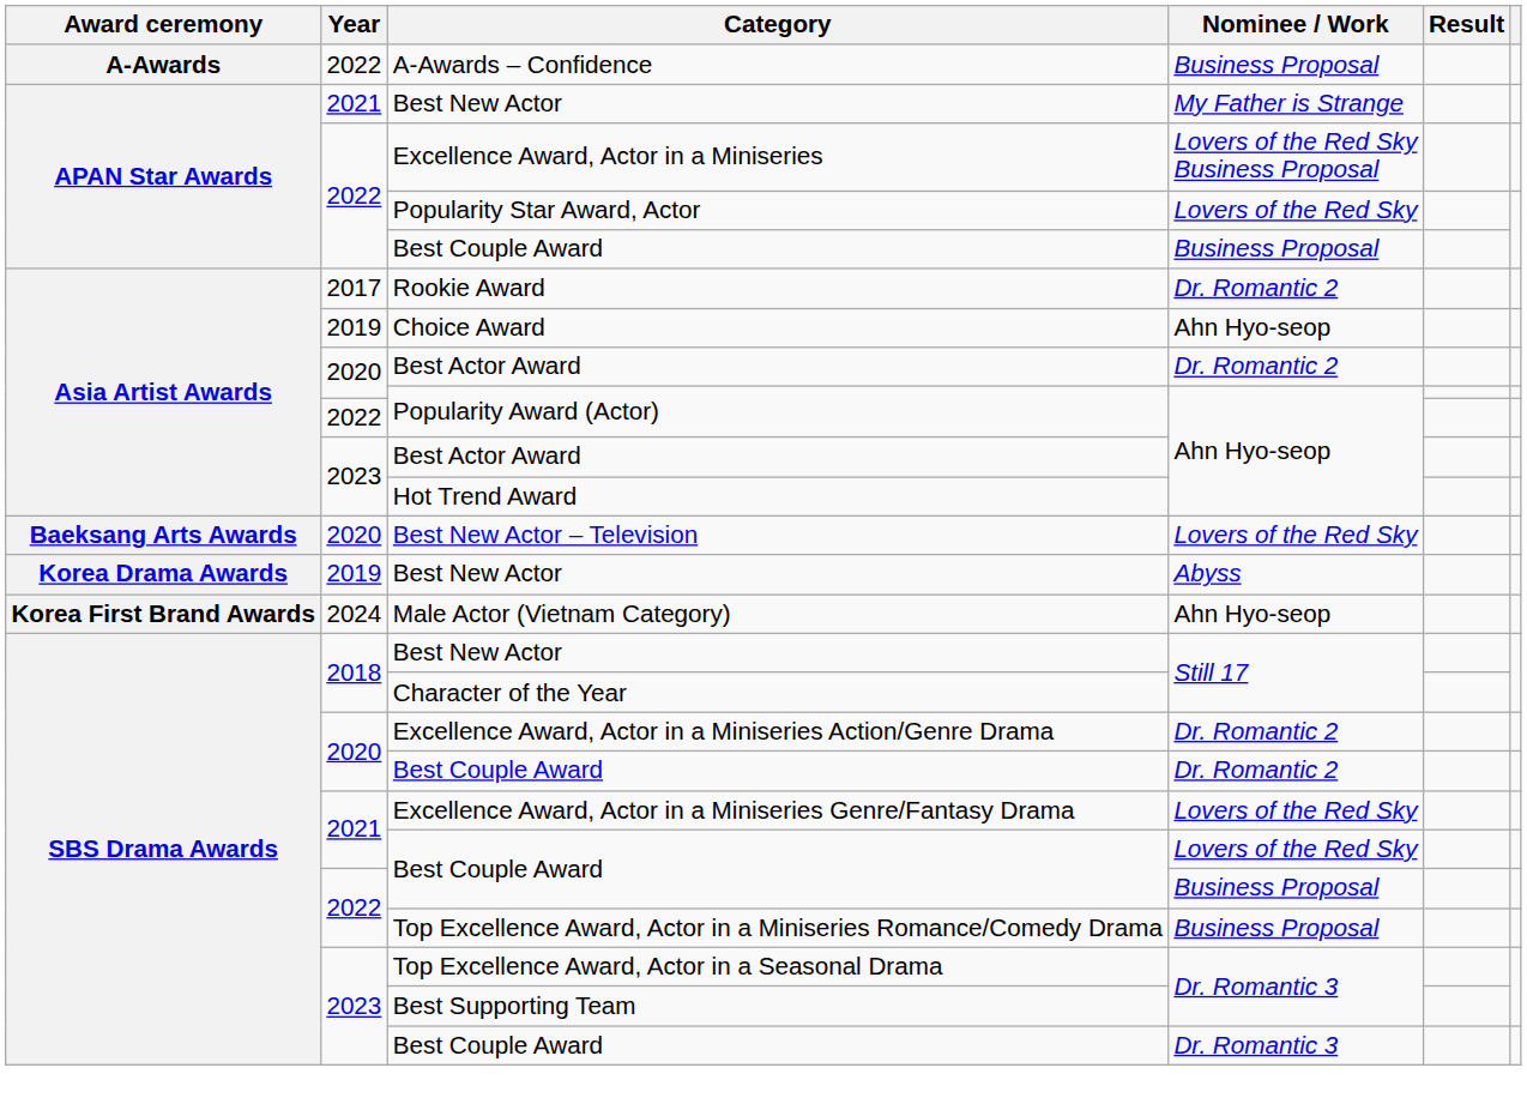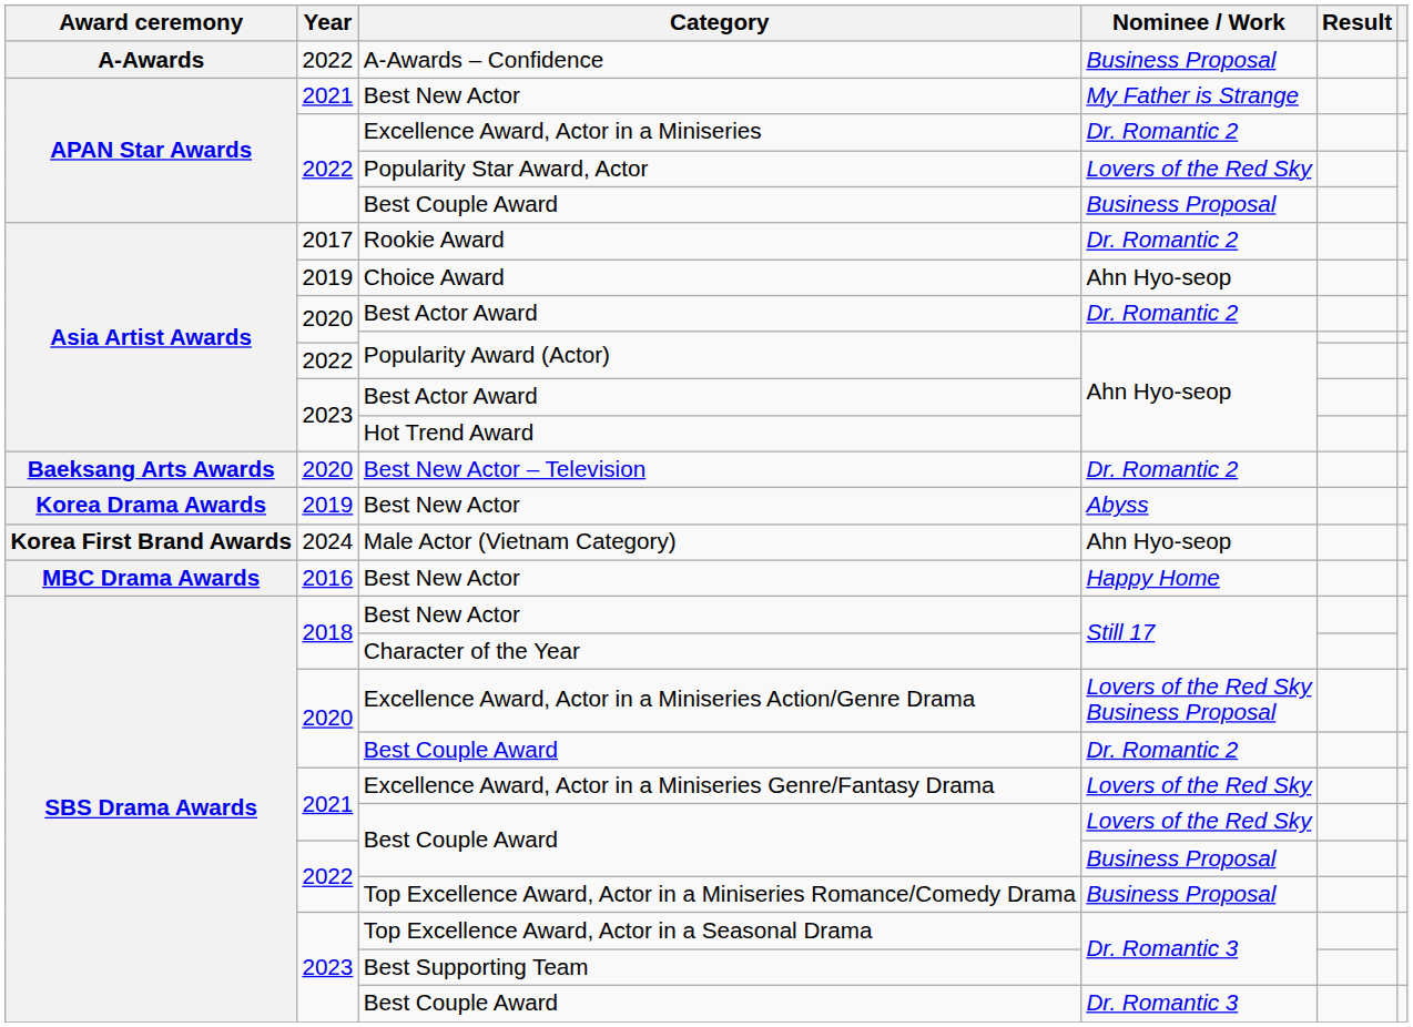Excellence Award, Actor in a Miniseries | Nominee / Work: Lovers of the Red Sky Business Proposal -> Dr. Romantic 2
Best New Actor – Television | Nominee / Work: Lovers of the Red Sky -> Dr. Romantic 2
+ row: MBC Drama Awards | 2016 | Best New Actor | Happy Home
Excellence Award, Actor in a Miniseries Action/Genre Drama | Nominee / Work: Dr. Romantic 2 -> Lovers of the Red Sky Business Proposal
